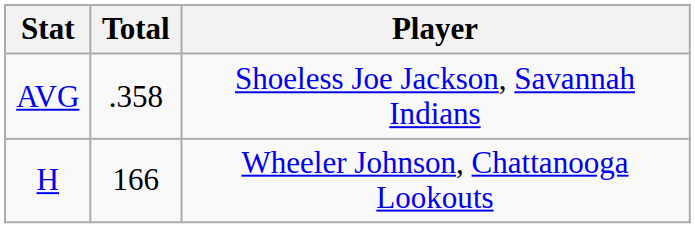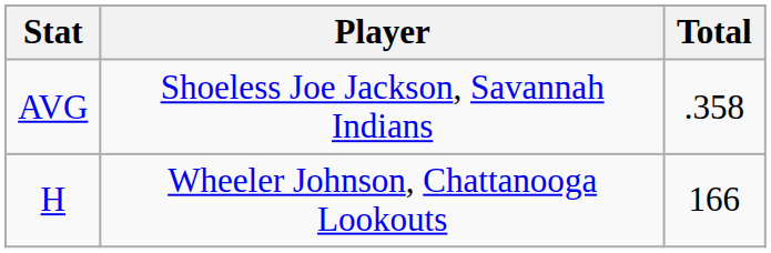columns swapped: Player <-> Total
